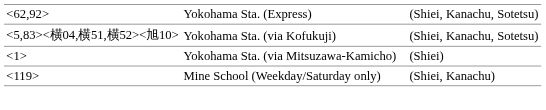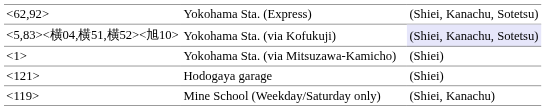Yokohama Sta. (via Kofukuji) | column 3: no background -> lavender background
+ row: Hodogaya garage | (Shiei)
